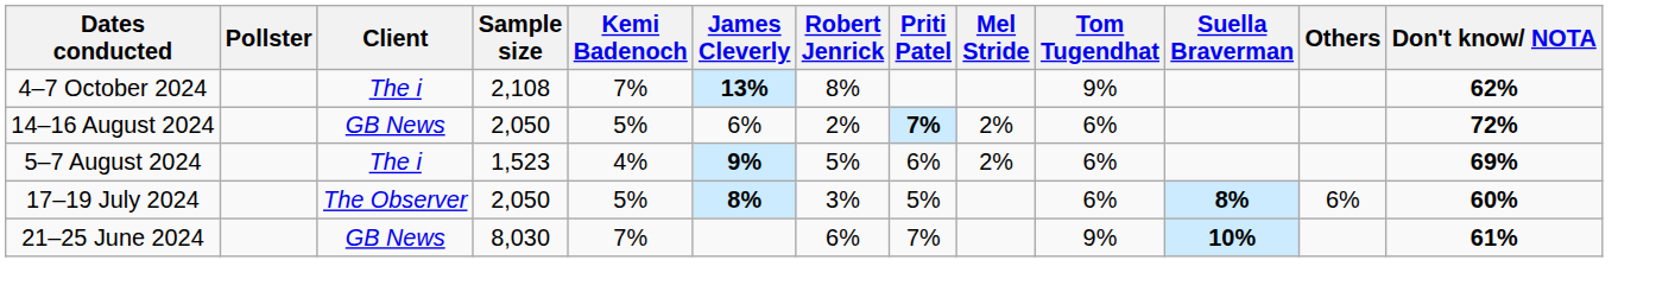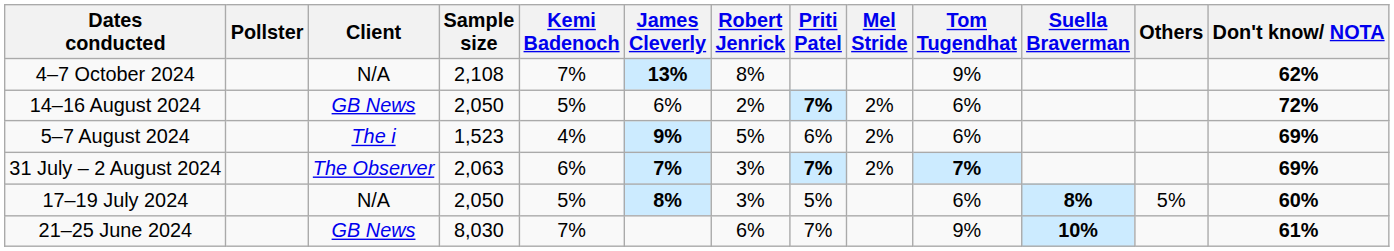4–7 October 2024 | Client: The i -> N/A
+ row: 31 July – 2 August 2024 | The Observer | 2,063 | 6% | 7% | 3% | 7% | 2% | 7% | 69%
17–19 July 2024 | Client: The Observer -> N/A
17–19 July 2024 | Others: 6% -> 5%
